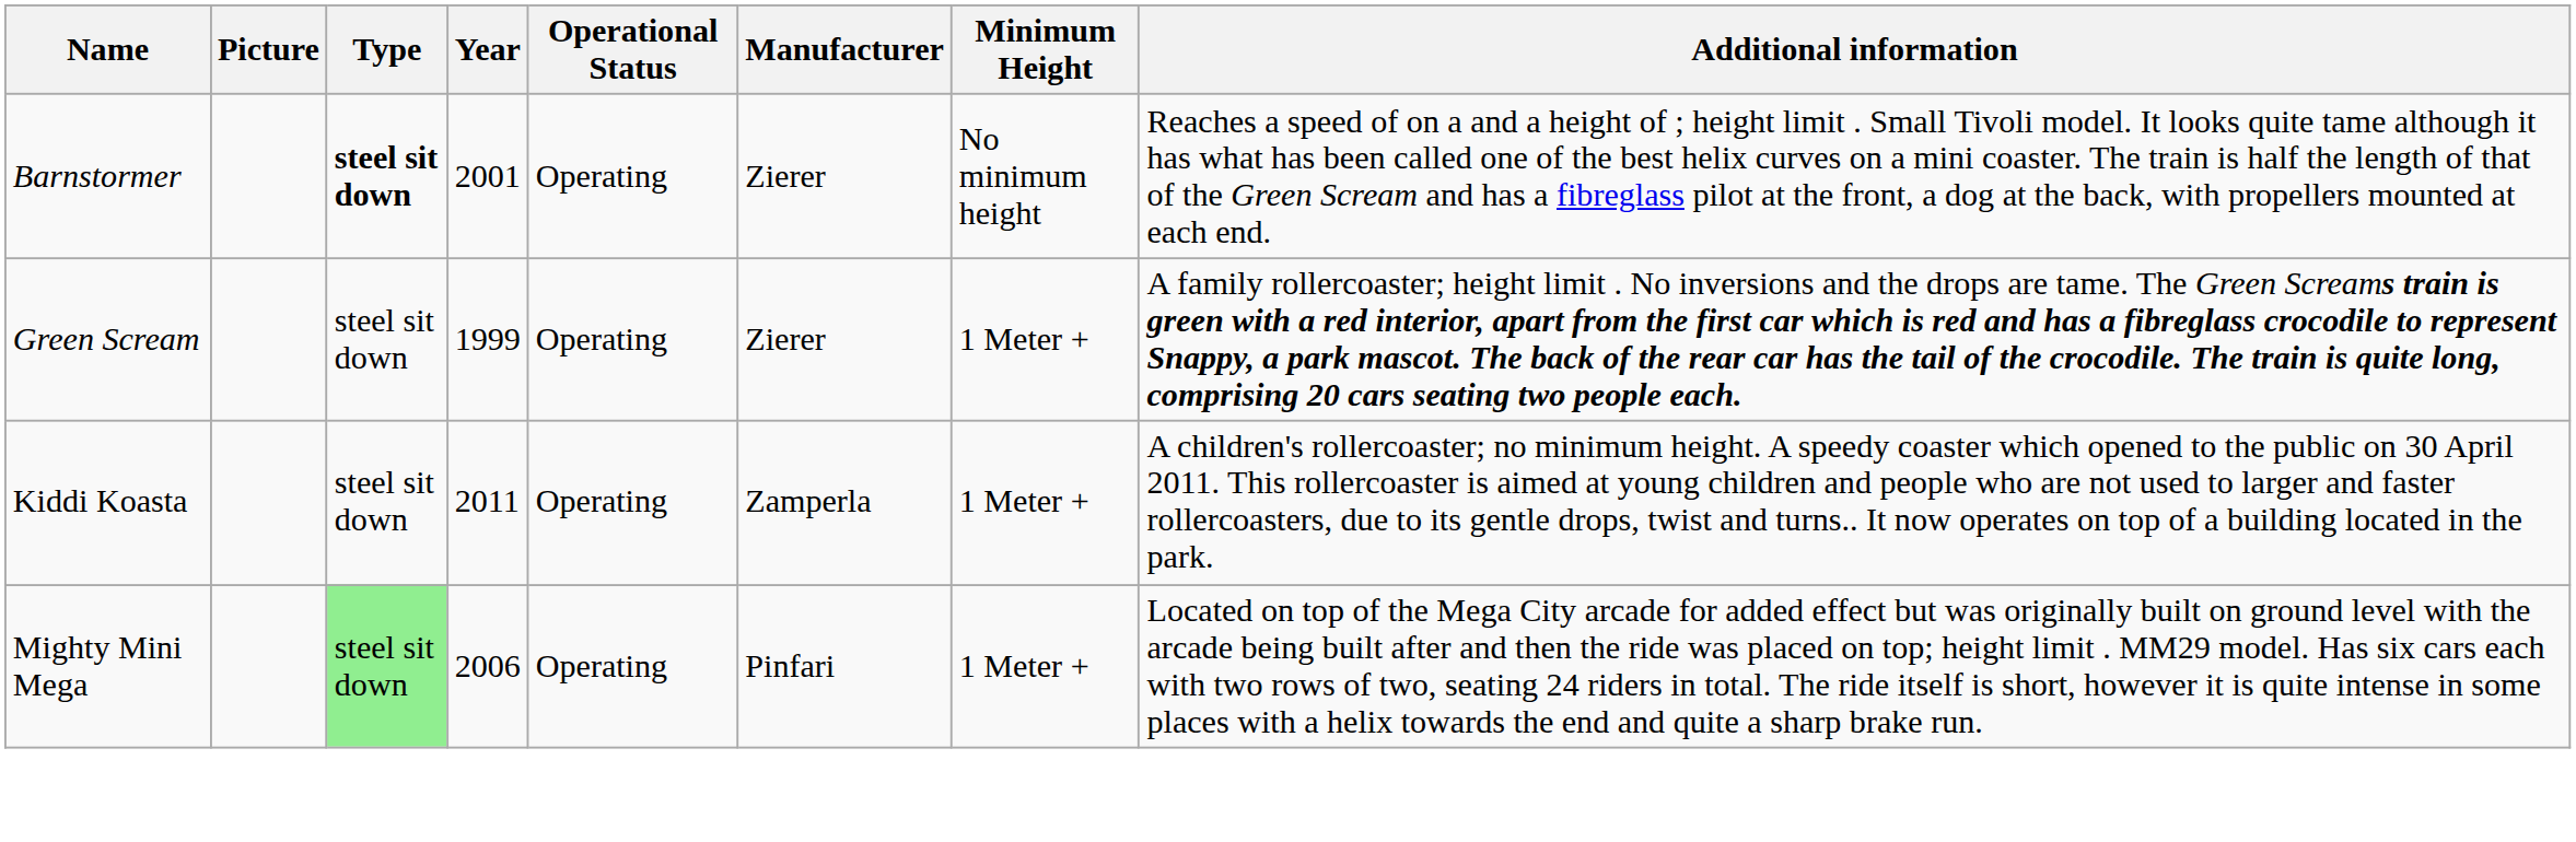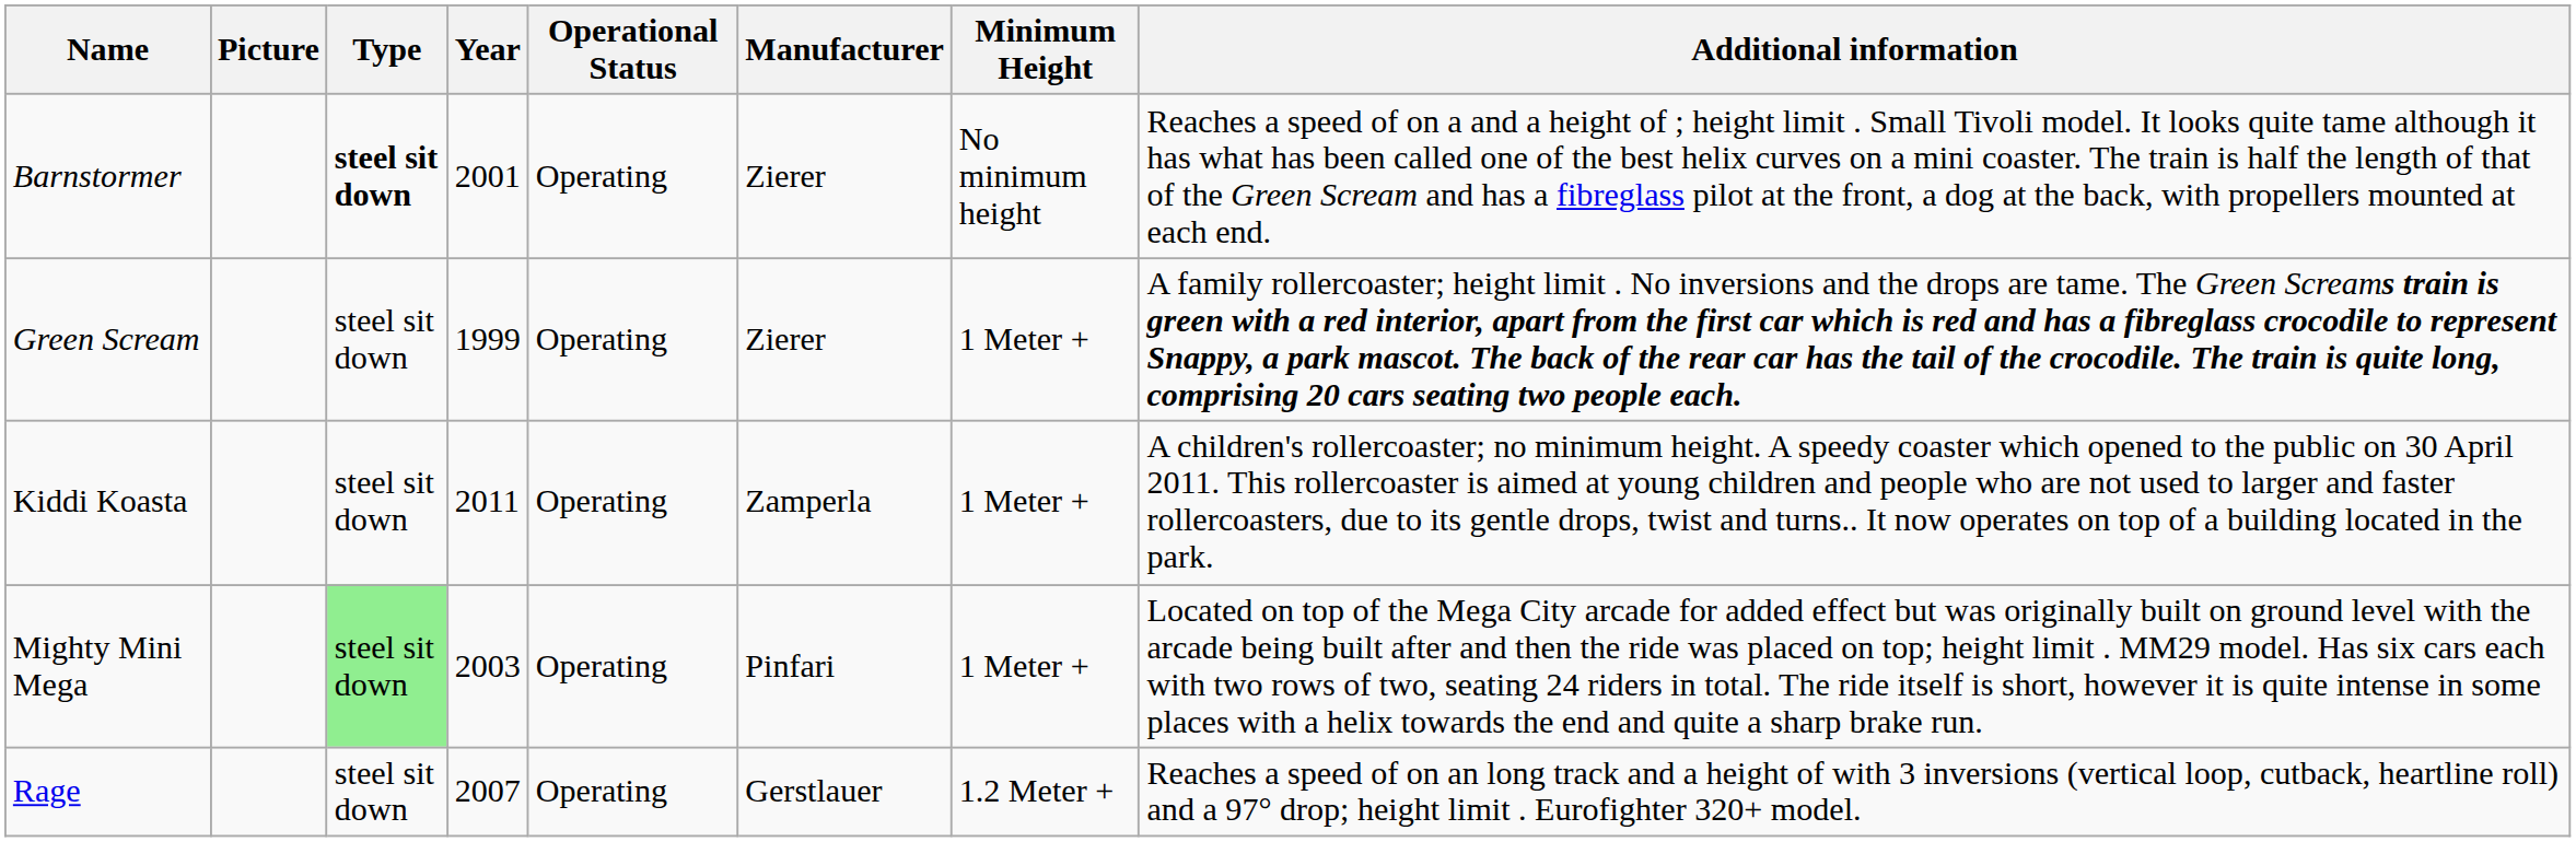Mighty Mini Mega | Year: 2006 -> 2003
+ row: Rage | steel sit down | 2007 | Operating | Gerstlauer | 1.2 Meter + | Reaches a speed of on an long track and a height of with 3 inversions (vertical loop, cutback, heartline roll) and a 97° drop; height limit . Eurofighter 320+ model.
